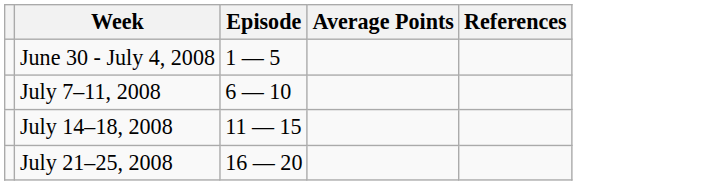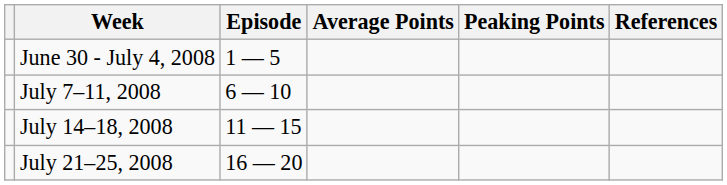+ column: Peaking Points
